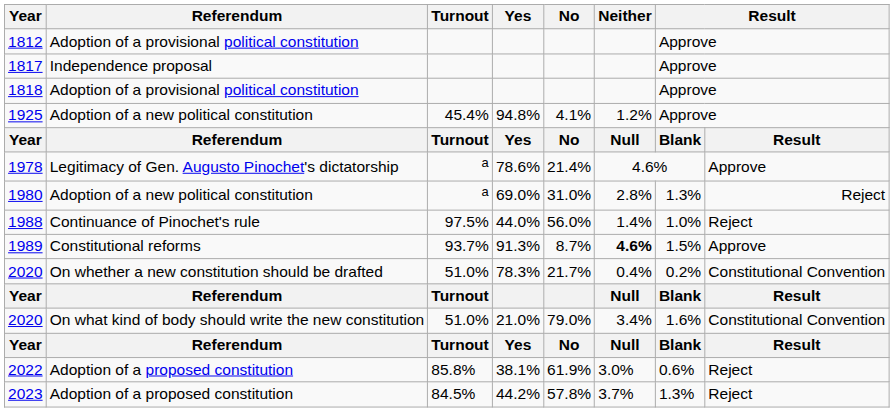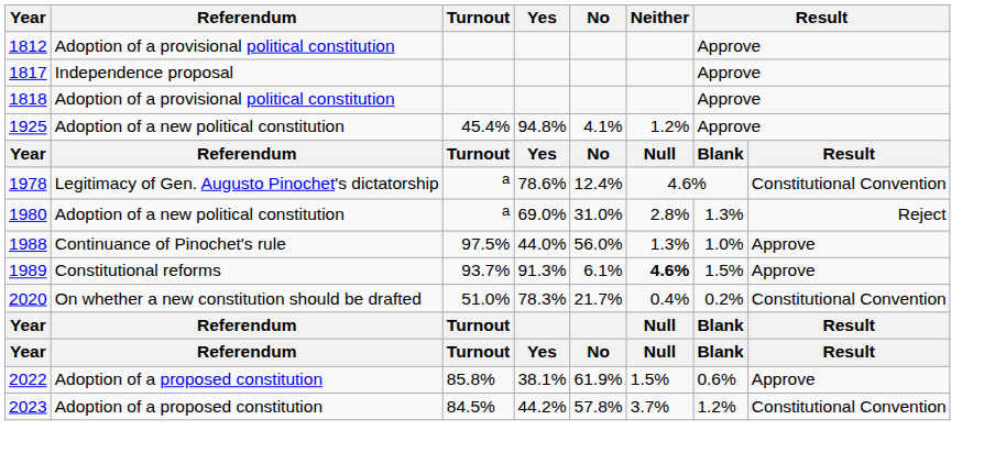1978 | No: 21.4% -> 12.4%
1978 | column 8: Approve -> Constitutional Convention
1988 | Neither: 1.4% -> 1.3%
1988 | column 8: Reject -> Approve
1989 | No: 8.7% -> 6.1%
- row: 2020 | On what kind of body should write the new constitution | 51.0% | 21.0% | 79.0% | 3.4% | 1.6% | Constitutional Convention
2022 | Neither: 3.0% -> 1.5%
2022 | column 8: Reject -> Approve
2023 | column 7: 1.3% -> 1.2%
2023 | column 8: Reject -> Constitutional Convention
